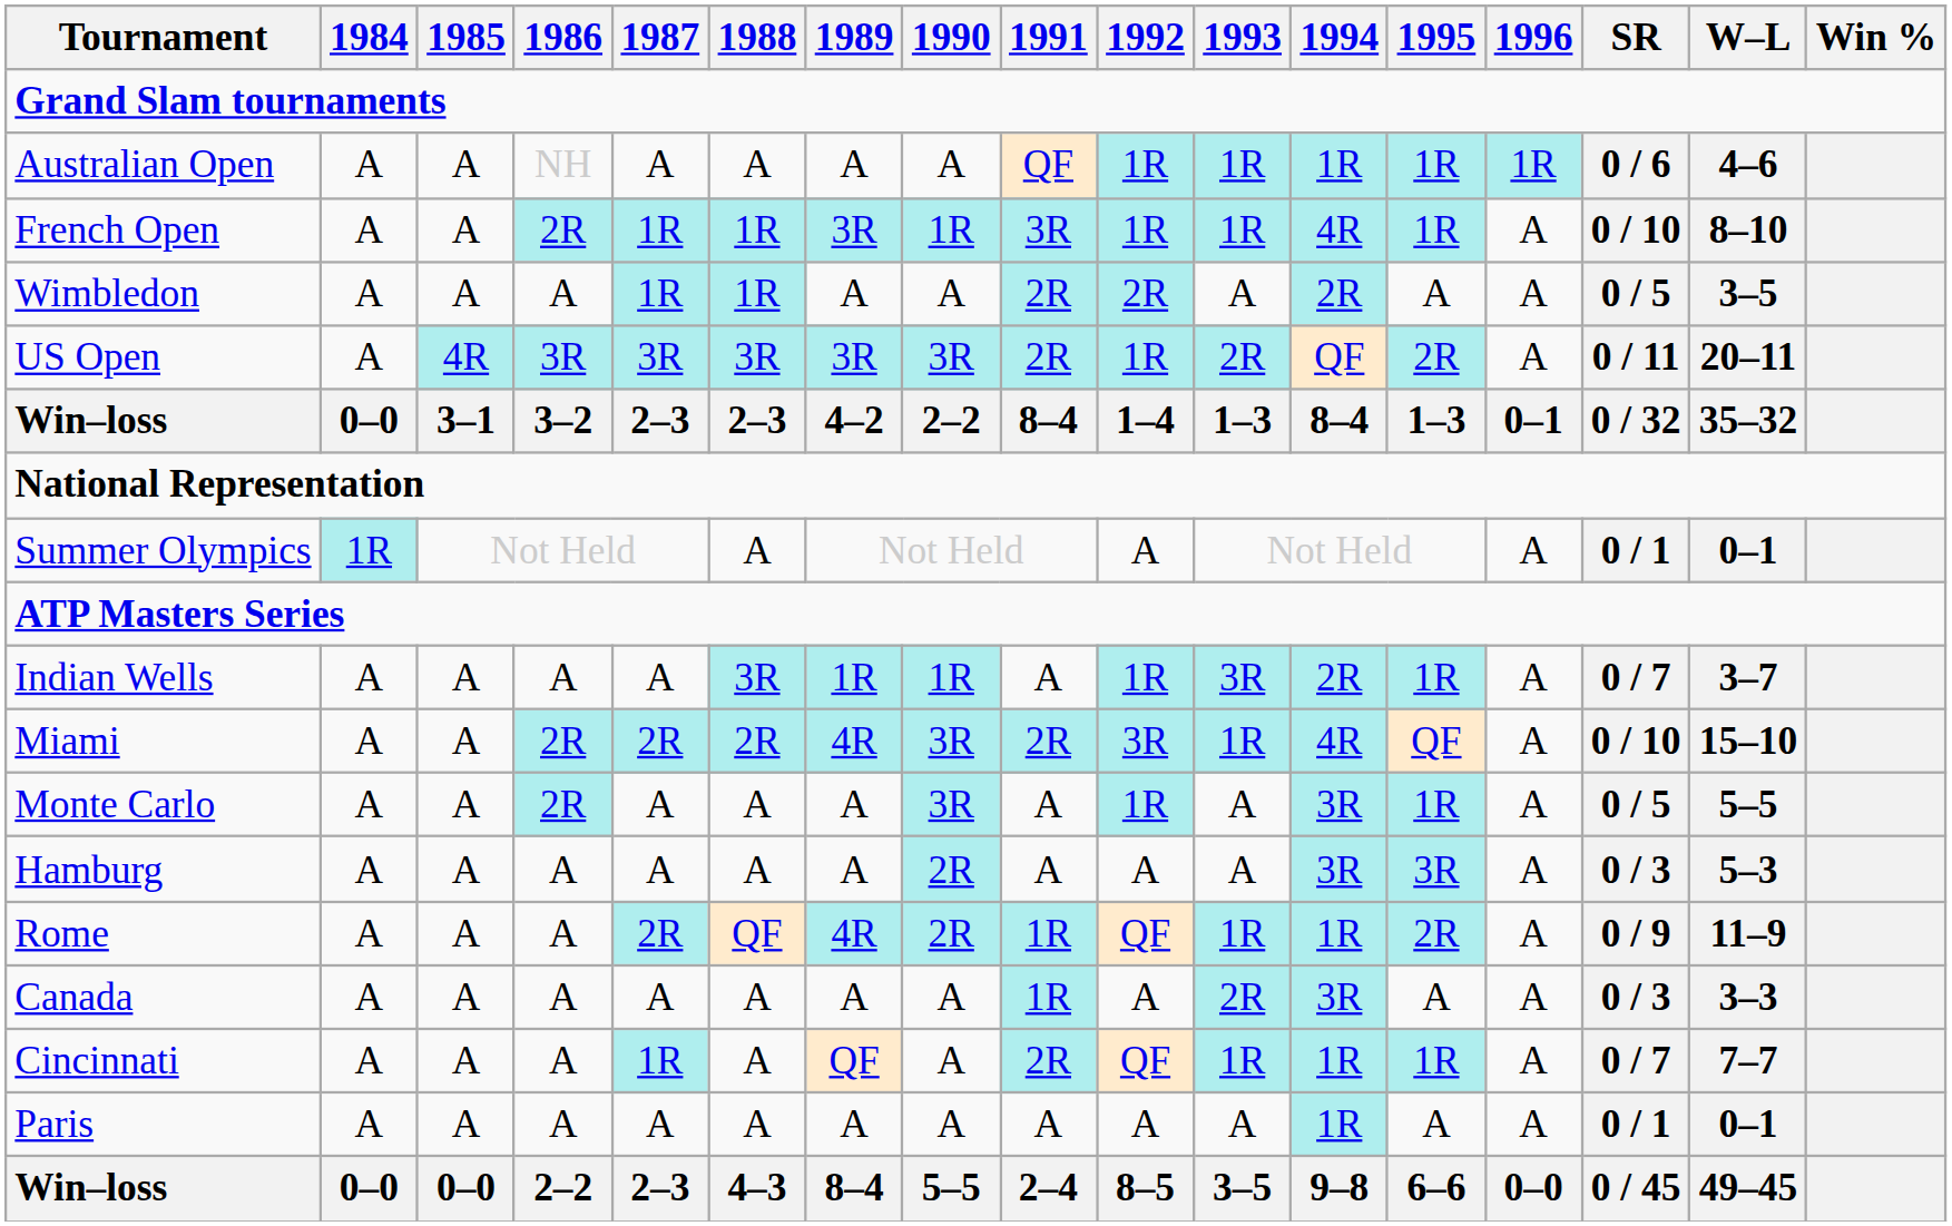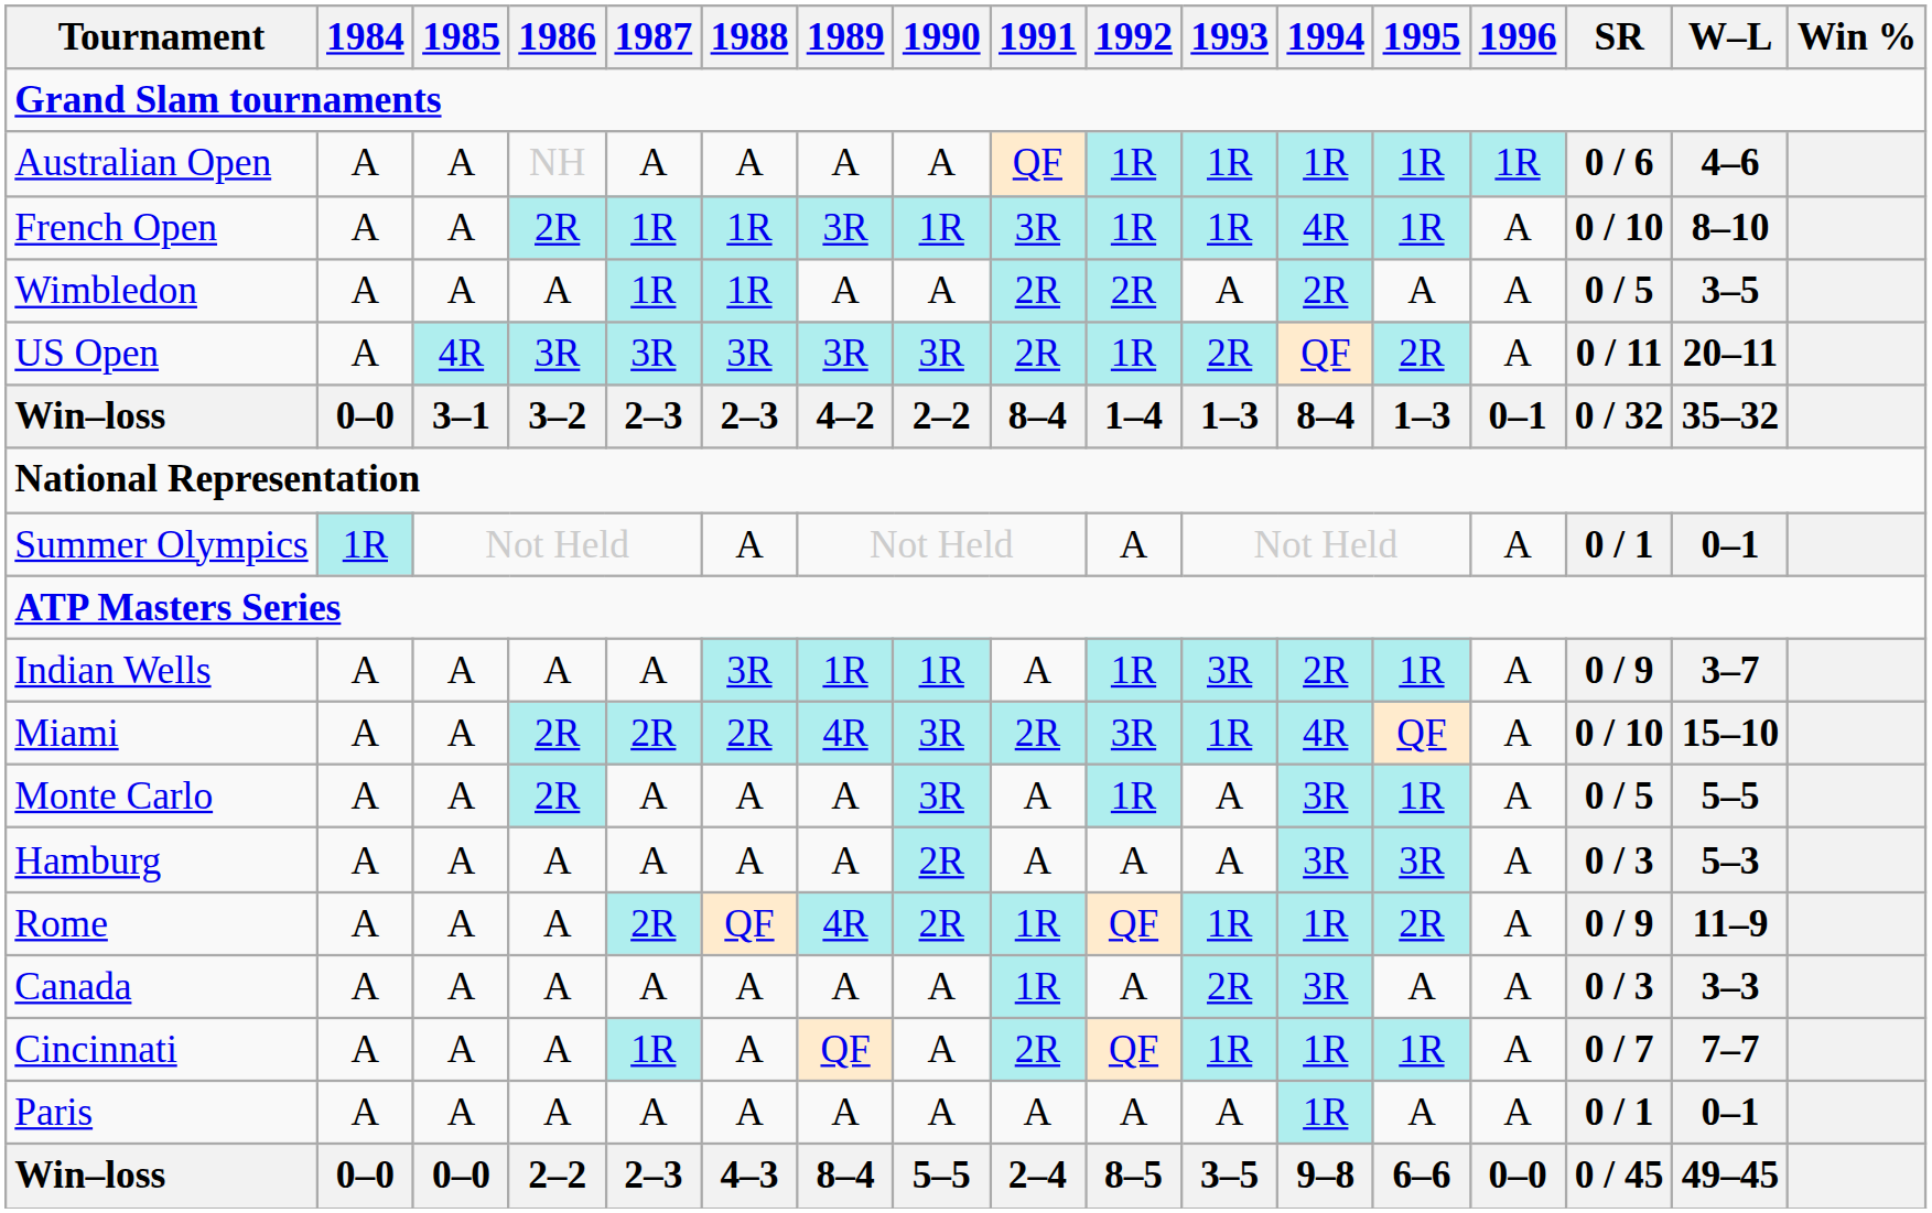Indian Wells | SR: 0 / 7 -> 0 / 9
